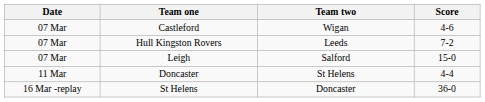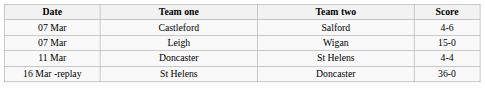Castleford | Team two: Wigan -> Salford
- row: 07 Mar | Hull Kingston Rovers | Leeds | 7-2
Leigh | Team two: Salford -> Wigan
